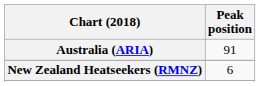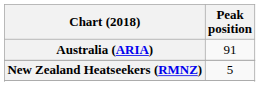New Zealand Heatseekers (RMNZ) | Peak position: 6 -> 5
